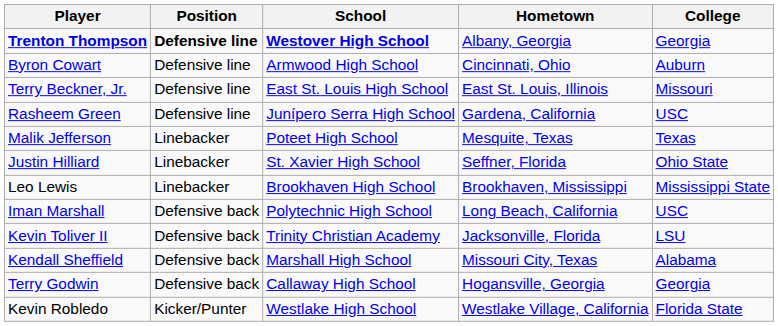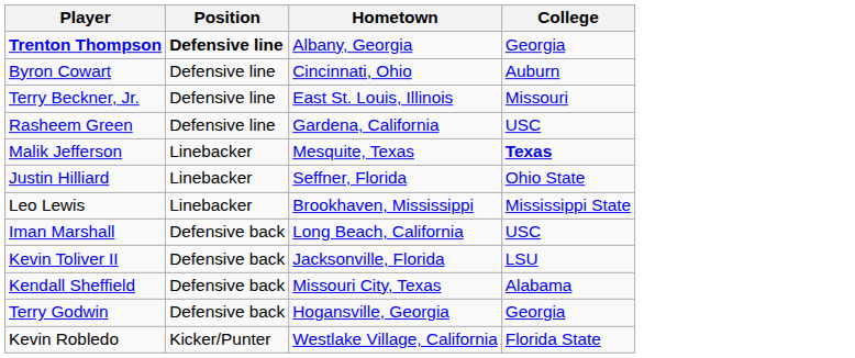- column: School | Westover High School | Armwood High School | East St. Louis High School | Junípero Serra High School | Poteet High School | St. Xavier High School | Brookhaven High School | Polytechnic High School | Trinity Christian Academy | Marshall High School | Callaway High School | Westlake High School
Malik Jefferson | College: normal -> bold
